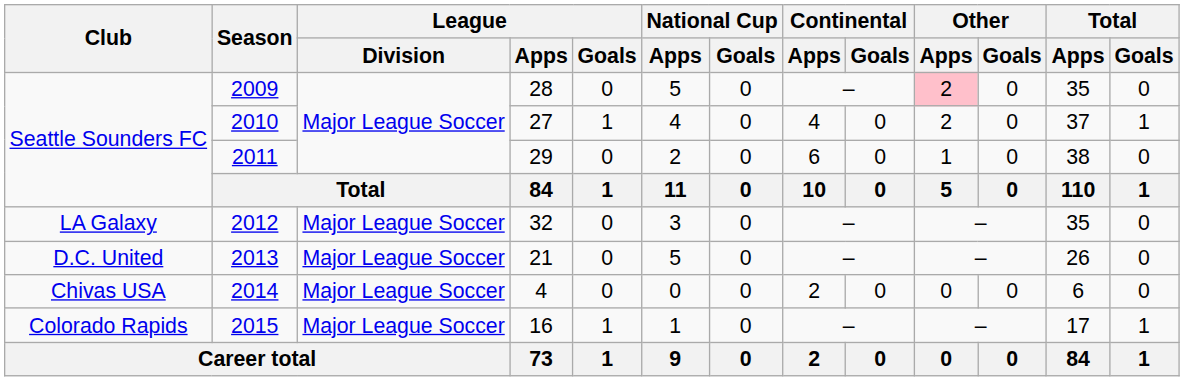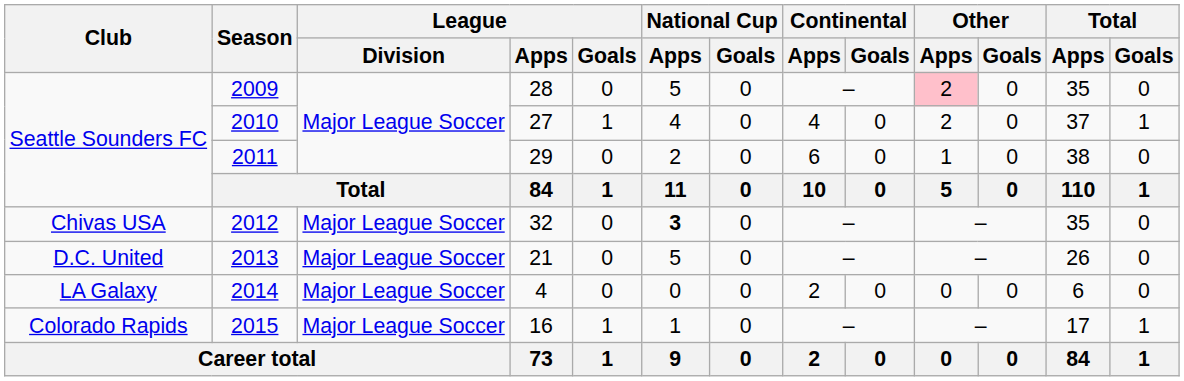2012 | Club: LA Galaxy -> Chivas USA
2012 | National Cup / Apps: normal -> bold
2014 | Club: Chivas USA -> LA Galaxy
